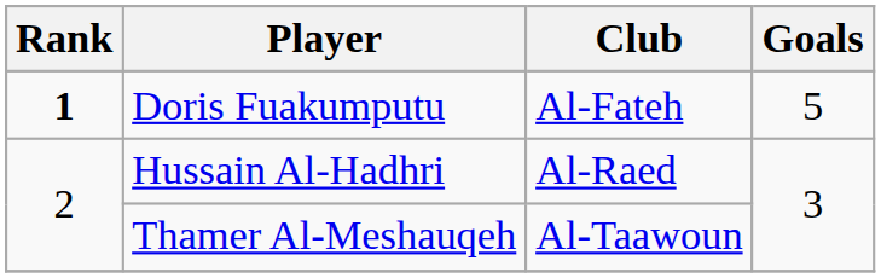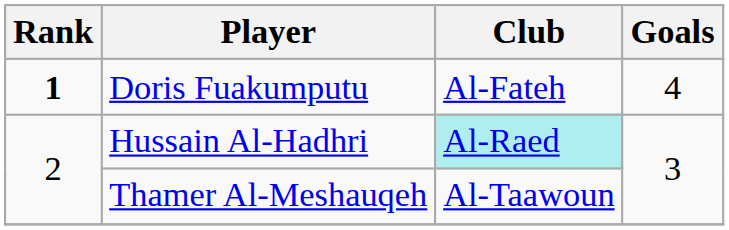Doris Fuakumputu | Goals: 5 -> 4
Hussain Al-Hadhri | Club: no background -> paleturquoise background
